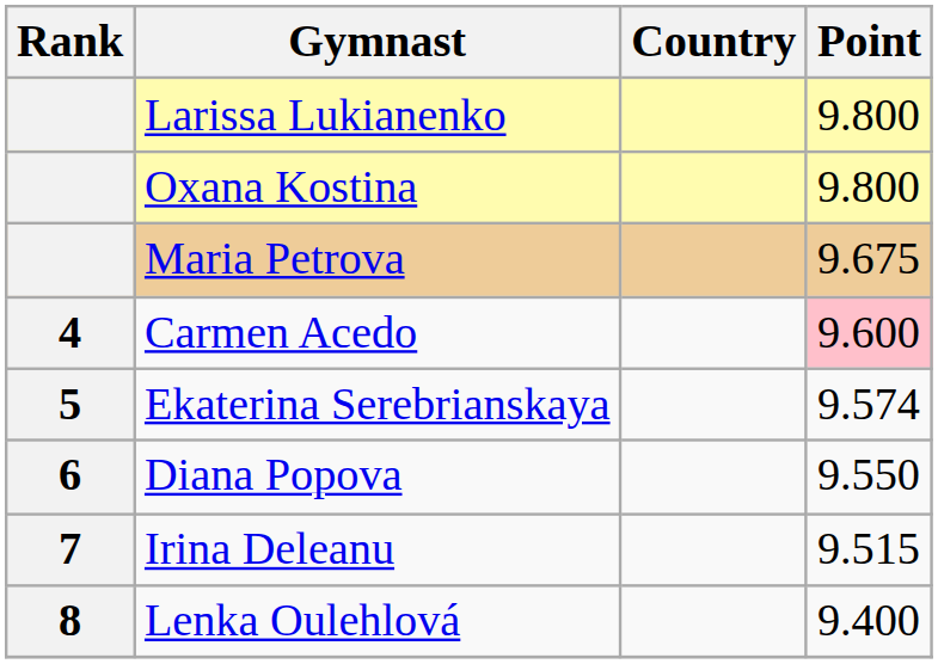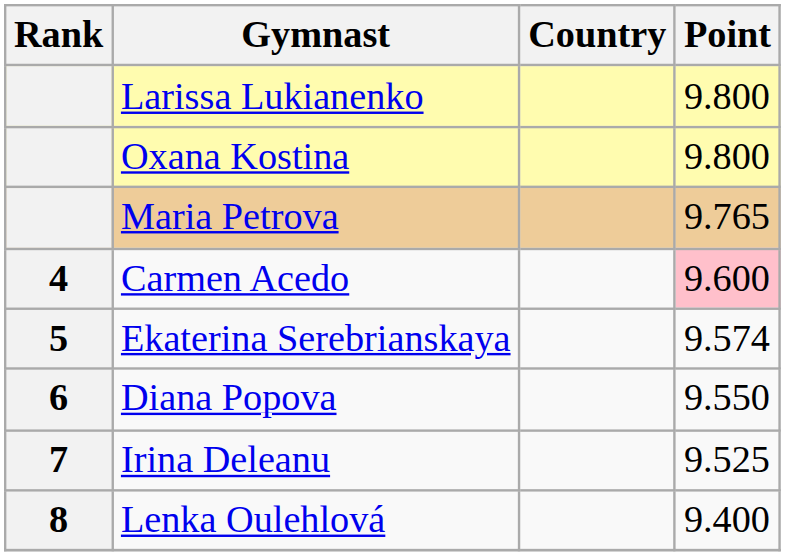Maria Petrova | Point: 9.675 -> 9.765
Irina Deleanu | Point: 9.515 -> 9.525
